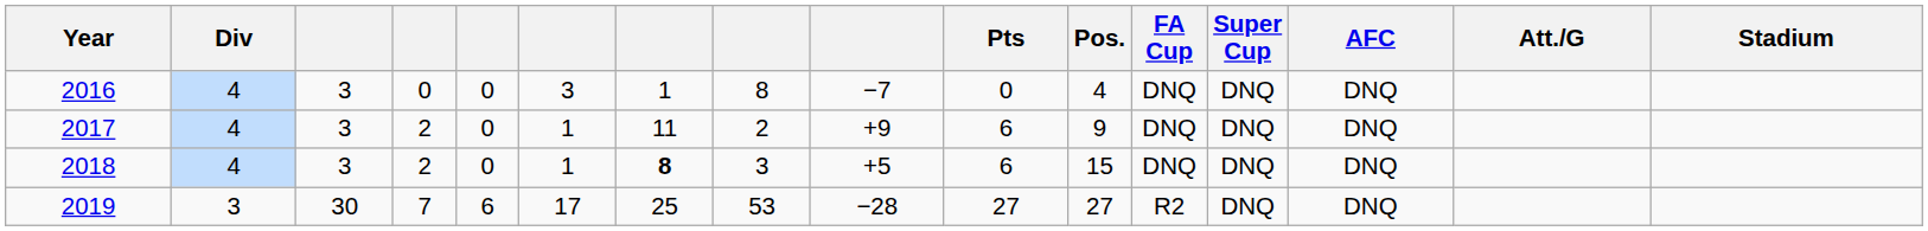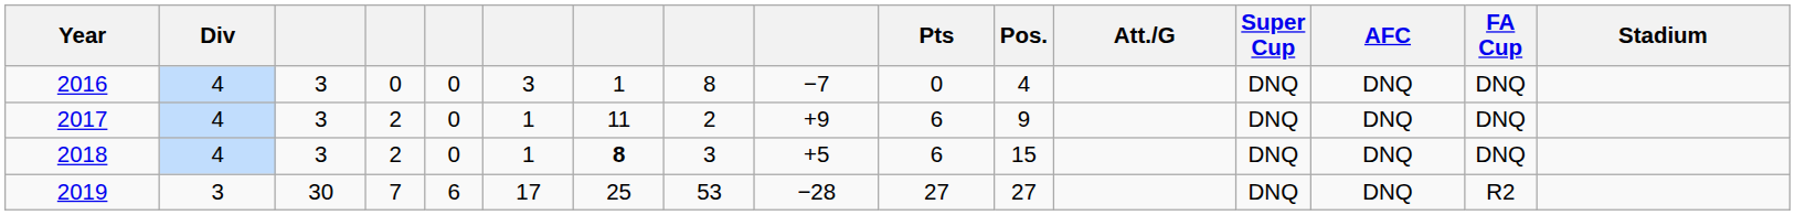columns swapped: FA Cup <-> Att./G
